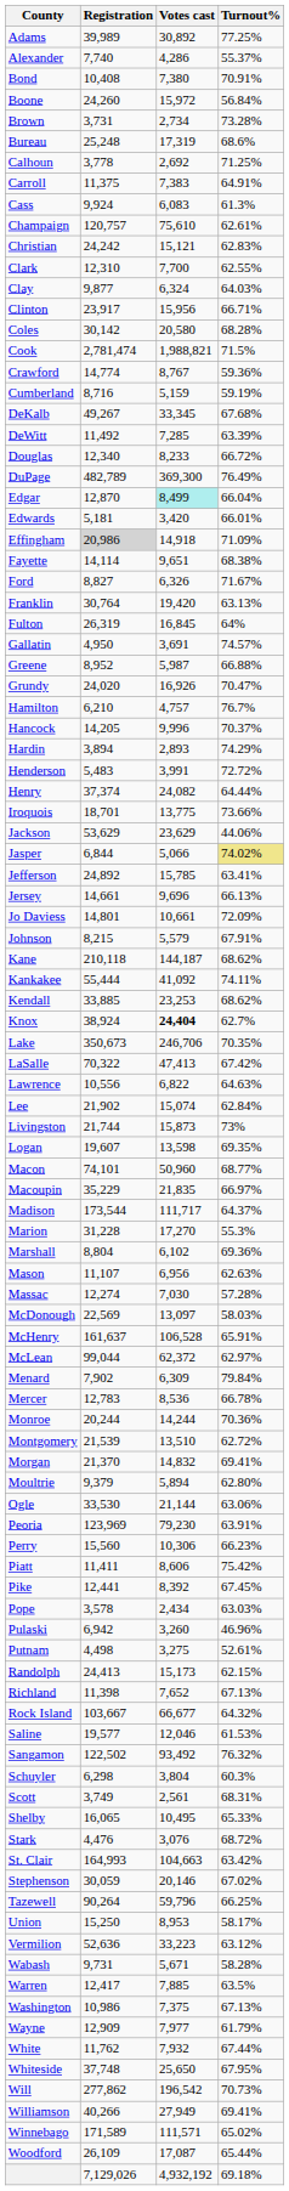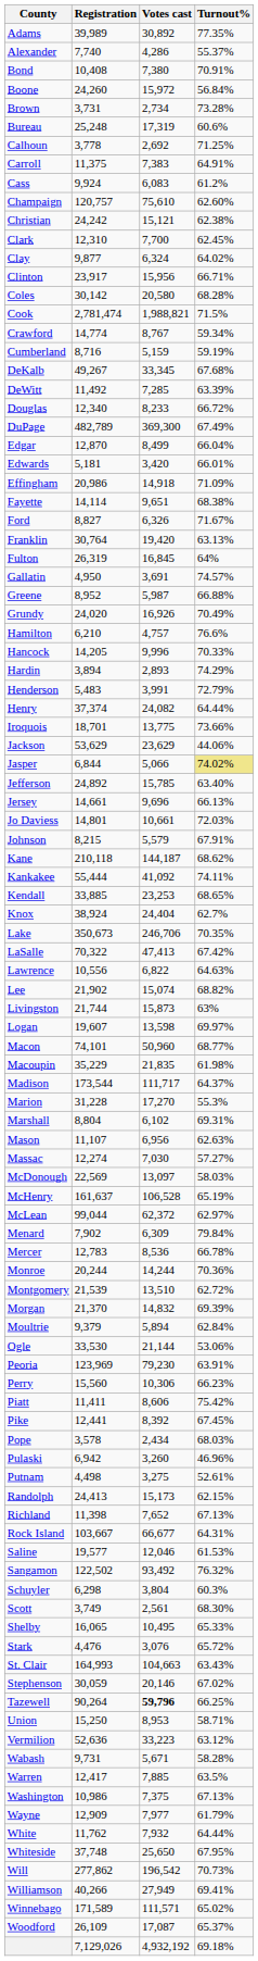Adams | Turnout%: 77.25% -> 77.35%
Bureau | Turnout%: 68.6% -> 60.6%
Cass | Turnout%: 61.3% -> 61.2%
Champaign | Turnout%: 62.61% -> 62.60%
Christian | Turnout%: 62.83% -> 62.38%
Clark | Turnout%: 62.55% -> 62.45%
Clay | Turnout%: 64.03% -> 64.02%
Crawford | Turnout%: 59.36% -> 59.34%
DuPage | Turnout%: 76.49% -> 67.49%
Edgar | Votes cast: paleturquoise background -> no background
Effingham | Registration: lightgrey background -> no background
Grundy | Turnout%: 70.47% -> 70.49%
Hamilton | Turnout%: 76.7% -> 76.6%
Hancock | Turnout%: 70.37% -> 70.33%
Henderson | Turnout%: 72.72% -> 72.79%
Jefferson | Turnout%: 63.41% -> 63.40%
Jo Daviess | Turnout%: 72.09% -> 72.03%
Kendall | Turnout%: 68.62% -> 68.65%
Knox | Votes cast: bold -> normal
Lee | Turnout%: 62.84% -> 68.82%
Livingston | Turnout%: 73% -> 63%
Logan | Turnout%: 69.35% -> 69.97%
Macoupin | Turnout%: 66.97% -> 61.98%
Marshall | Turnout%: 69.36% -> 69.31%
Massac | Turnout%: 57.28% -> 57.27%
McHenry | Turnout%: 65.91% -> 65.19%
Morgan | Turnout%: 69.41% -> 69.39%
Moultrie | Turnout%: 62.80% -> 62.84%
Ogle | Turnout%: 63.06% -> 53.06%
Pope | Turnout%: 63.03% -> 68.03%
Rock Island | Turnout%: 64.32% -> 64.31%
Scott | Turnout%: 68.31% -> 68.30%
Stark | Turnout%: 68.72% -> 65.72%
St. Clair | Turnout%: 63.42% -> 63.43%
Tazewell | Votes cast: normal -> bold
Union | Turnout%: 58.17% -> 58.71%
White | Turnout%: 67.44% -> 64.44%
Woodford | Turnout%: 65.44% -> 65.37%
